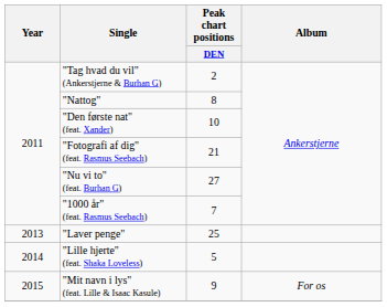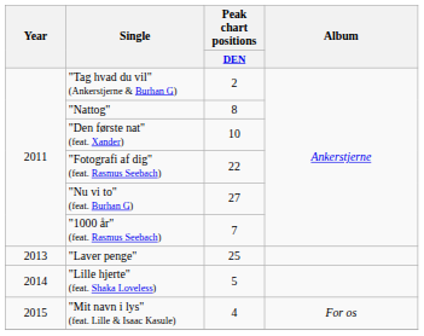"Fotografi af dig" (feat. Rasmus Seebach) | Peak chart positions / DEN: 21 -> 22
"Mit navn i lys" (feat. Lille & Isaac Kasule) | Peak chart positions / DEN: 9 -> 4
